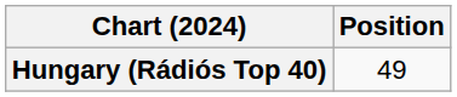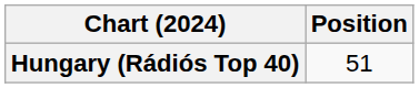Hungary (Rádiós Top 40) | Position: 49 -> 51
